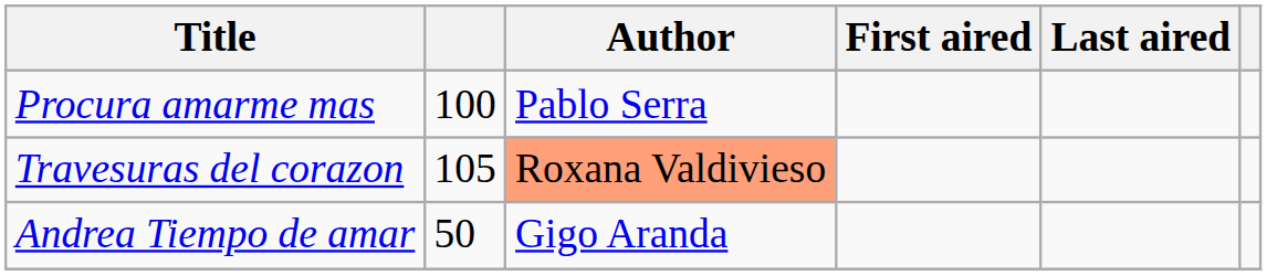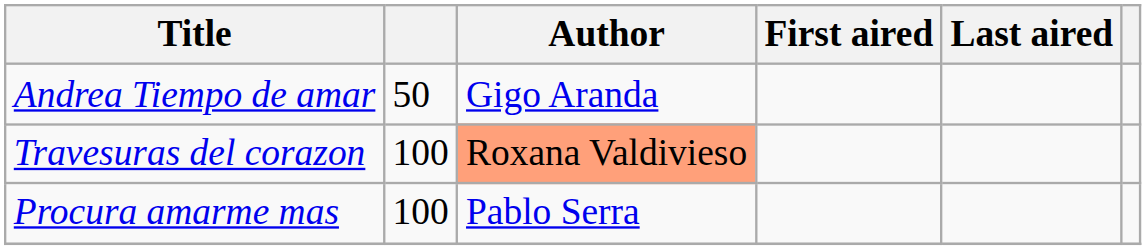rows swapped: Andrea Tiempo de amar <-> Procura amarme mas
Travesuras del corazon | column 2: 105 -> 100
